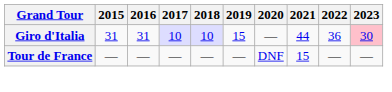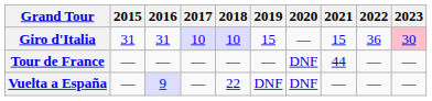Giro d'Italia | 2021: 44 -> 15
Tour de France | 2021: 15 -> 44
+ row: Vuelta a España | — | 9 | — | 22 | DNF | DNF | — | — | —
